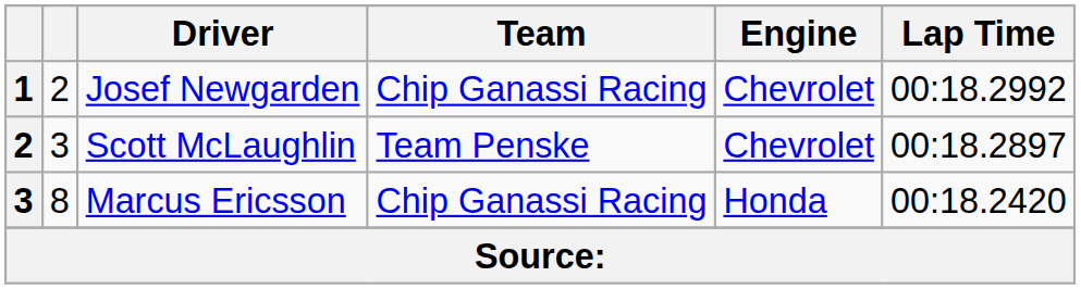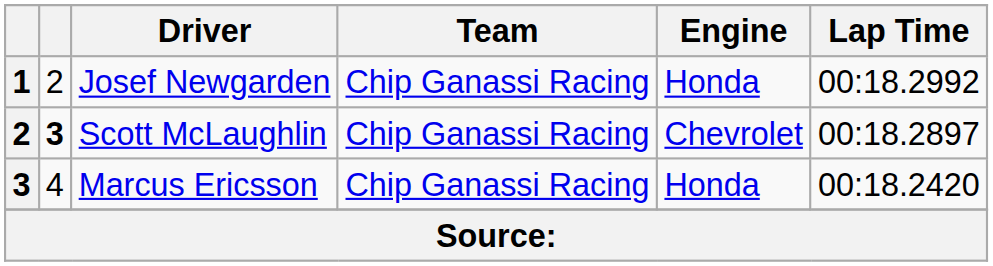Josef Newgarden | Engine: Chevrolet -> Honda
Scott McLaughlin | column 2: normal -> bold
Scott McLaughlin | Team: Team Penske -> Chip Ganassi Racing
Marcus Ericsson | column 2: 8 -> 4
